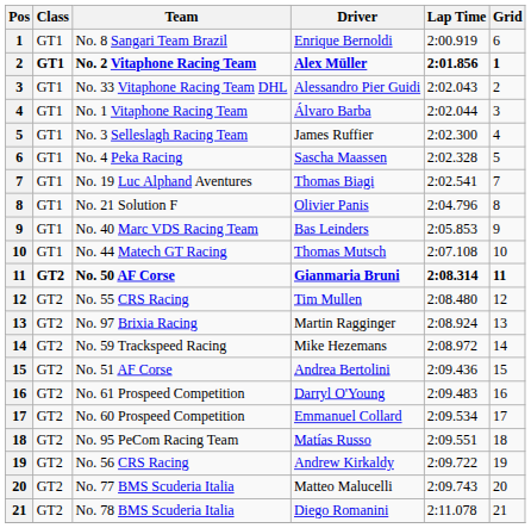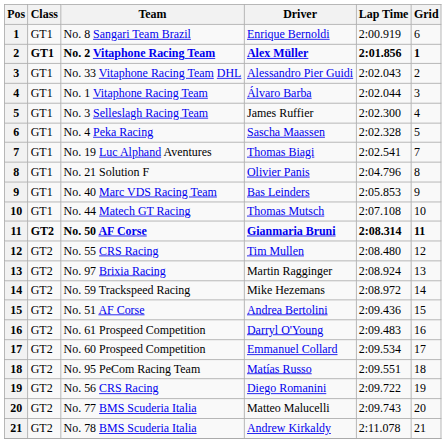No. 56 CRS Racing | Driver: Andrew Kirkaldy -> Diego Romanini
No. 78 BMS Scuderia Italia | Driver: Diego Romanini -> Andrew Kirkaldy
